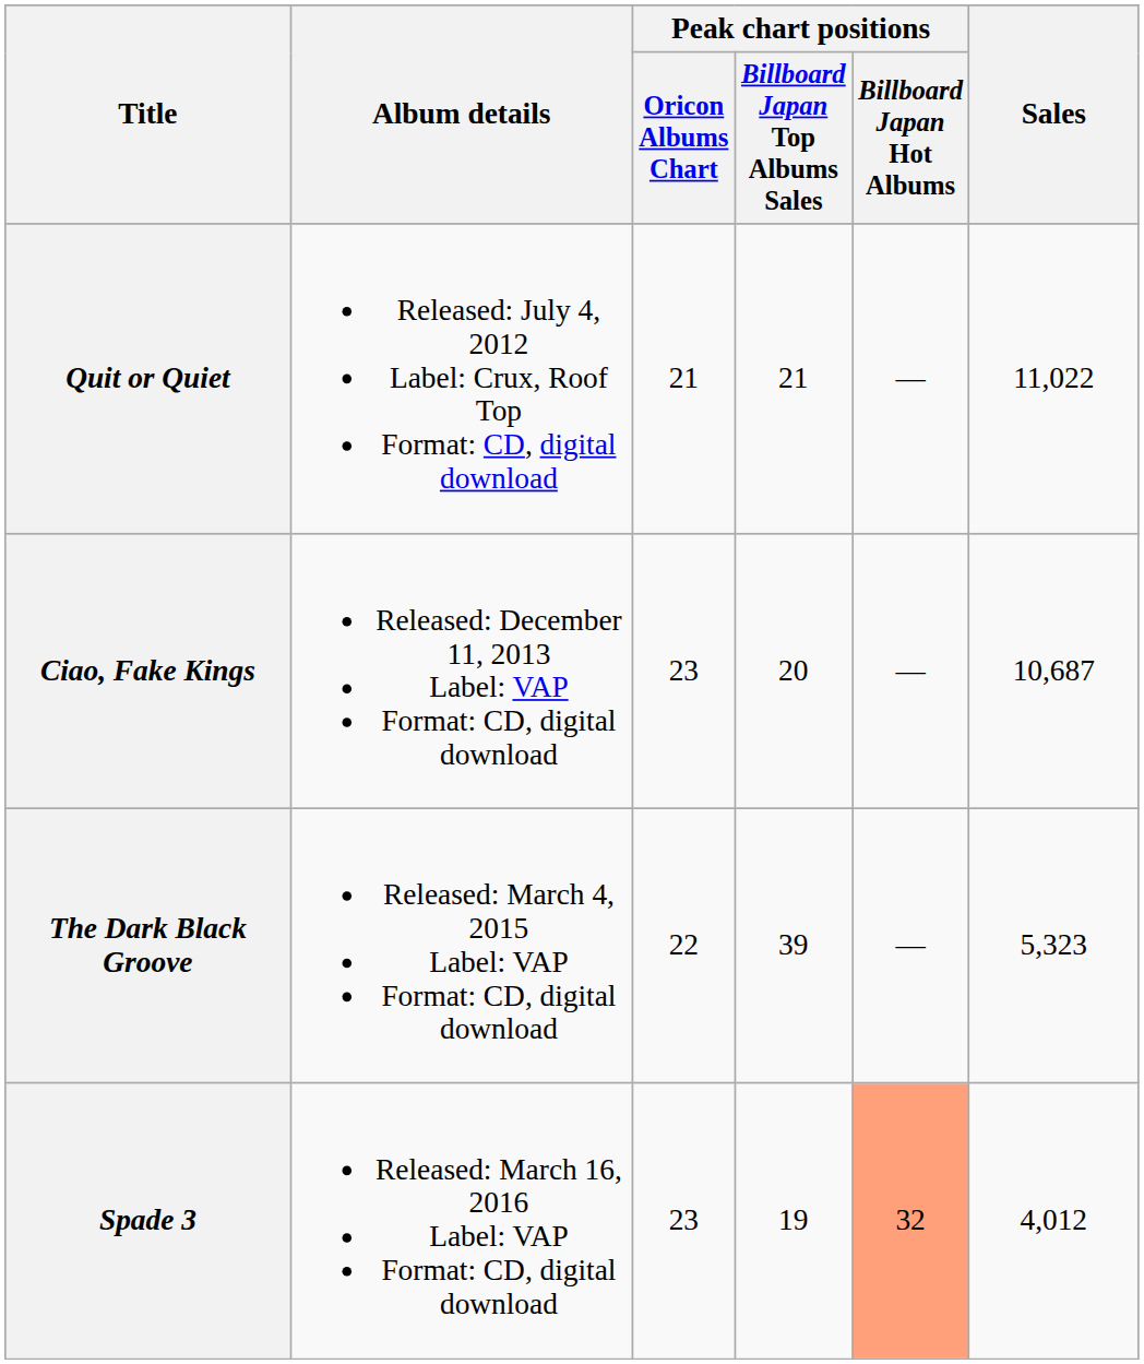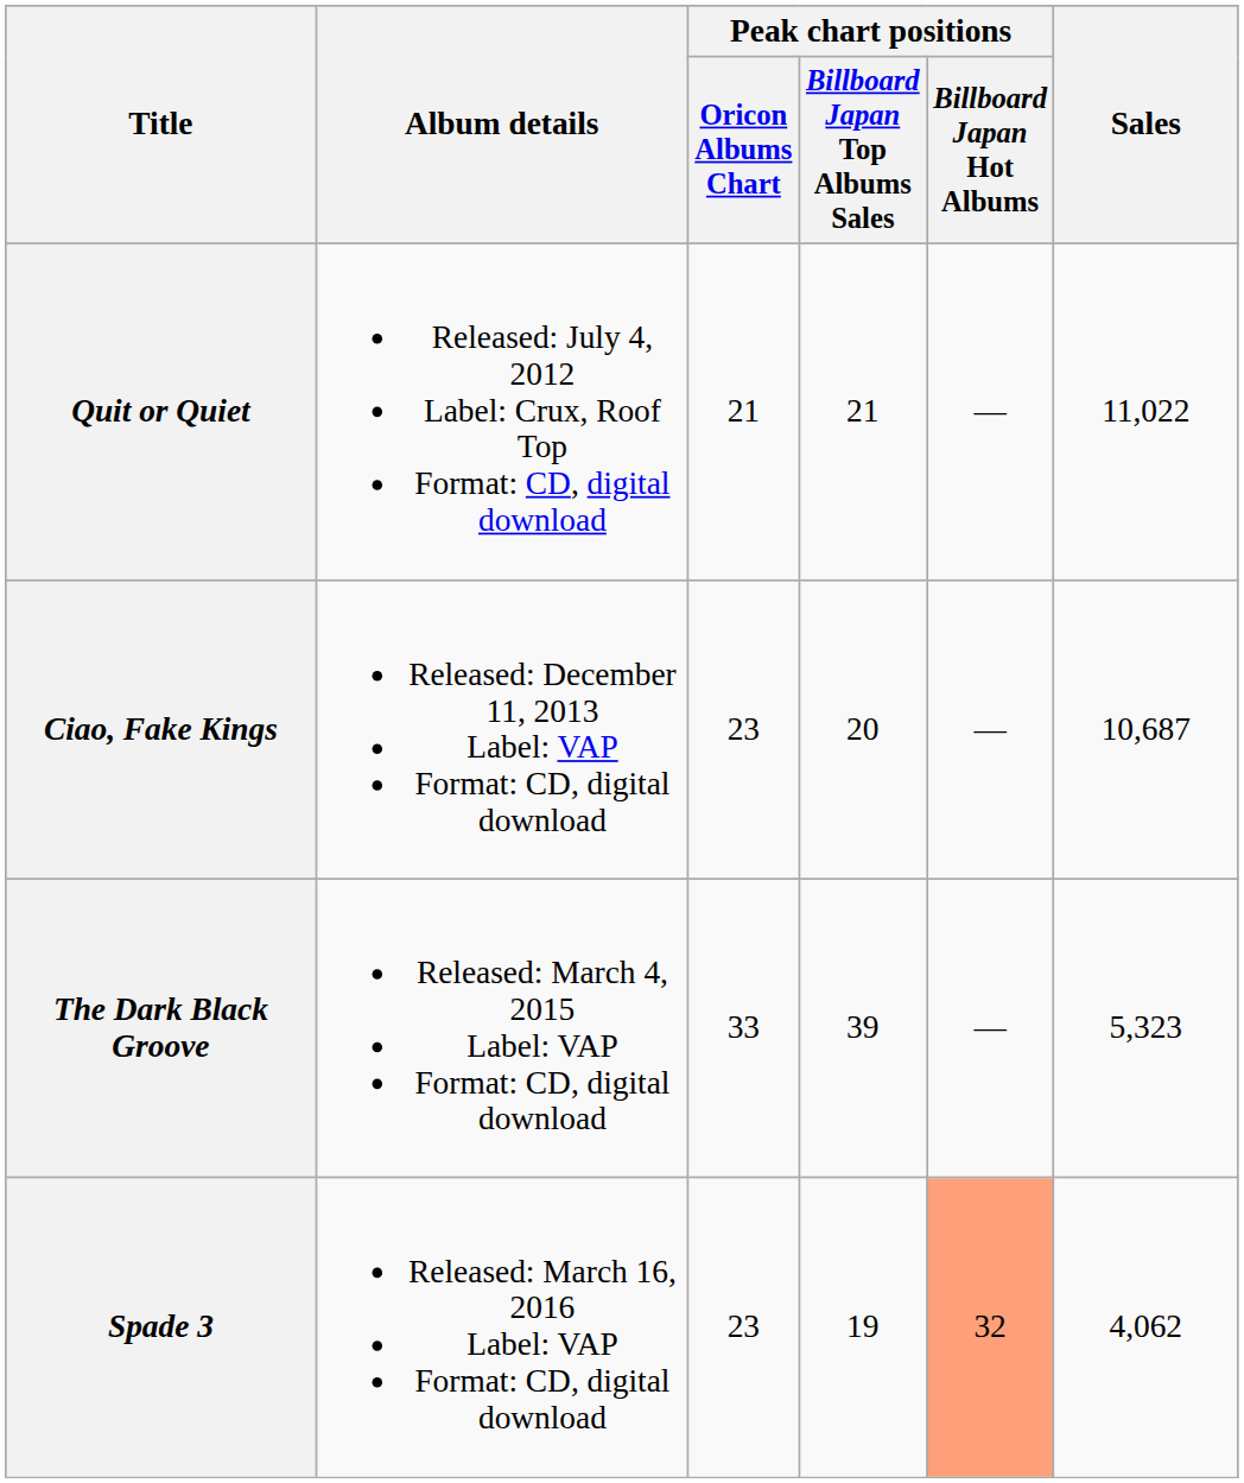The Dark Black Groove | Peak chart positions / Oricon Albums Chart: 22 -> 33
Spade 3 | Sales: 4,012 -> 4,062
